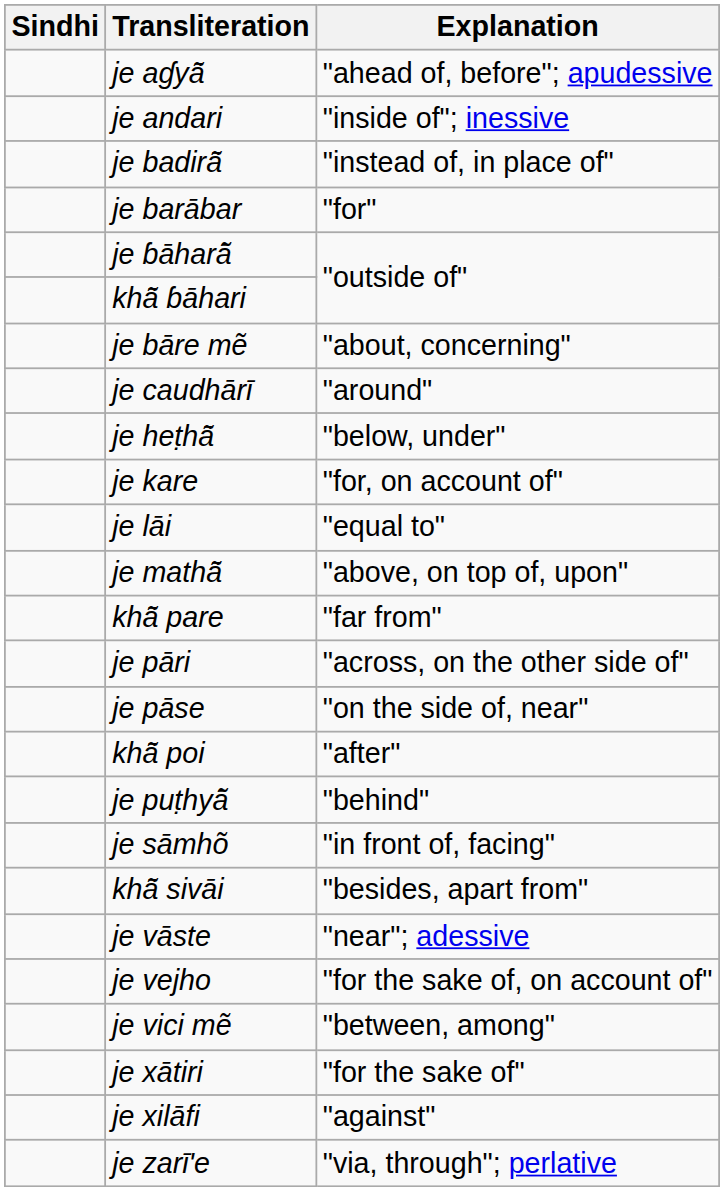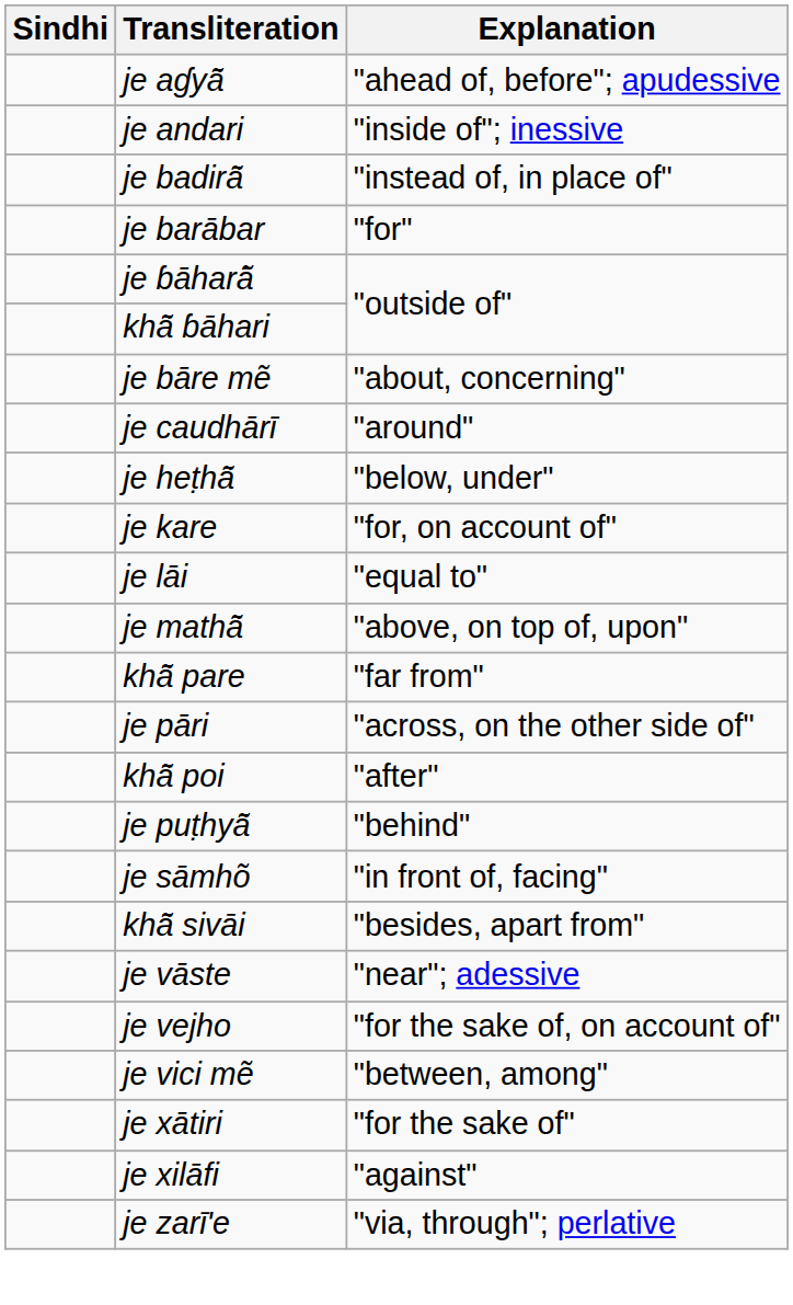- row: je pāse | "on the side of, near"
